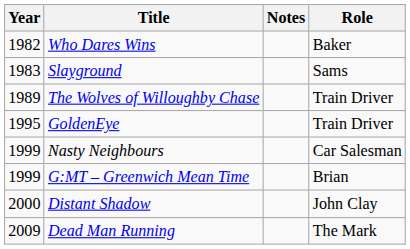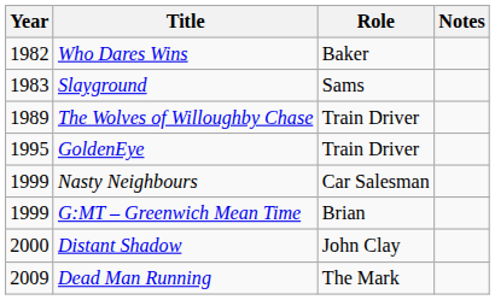columns swapped: Role <-> Notes
